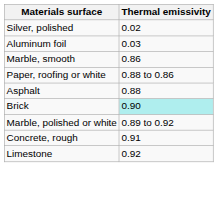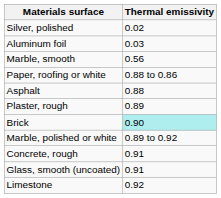Marble, smooth | Thermal emissivity: 0.86 -> 0.56
+ row: Plaster, rough | 0.89
+ row: Glass, smooth (uncoated) | 0.91
